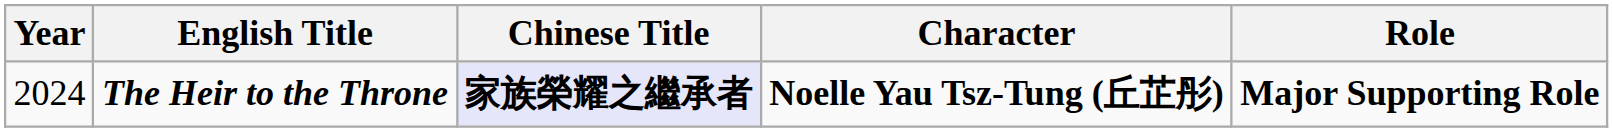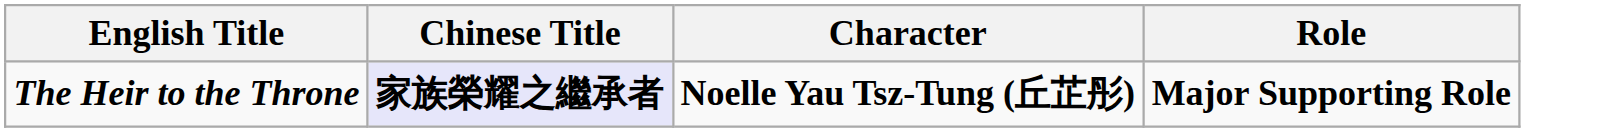- column: Year | 2024
